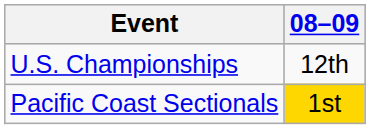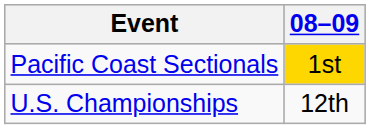rows swapped: U.S. Championships <-> Pacific Coast Sectionals
